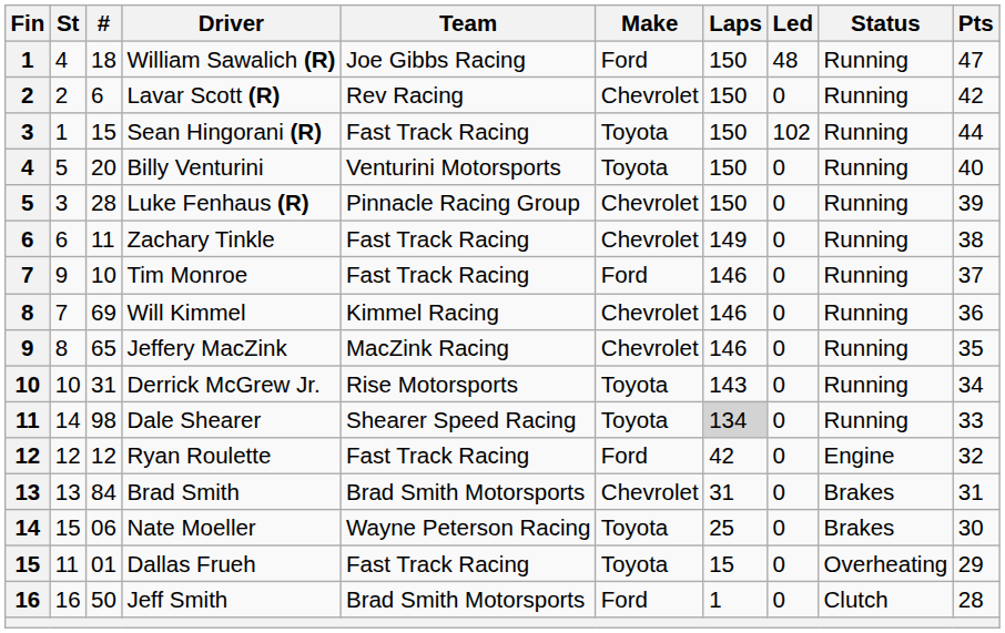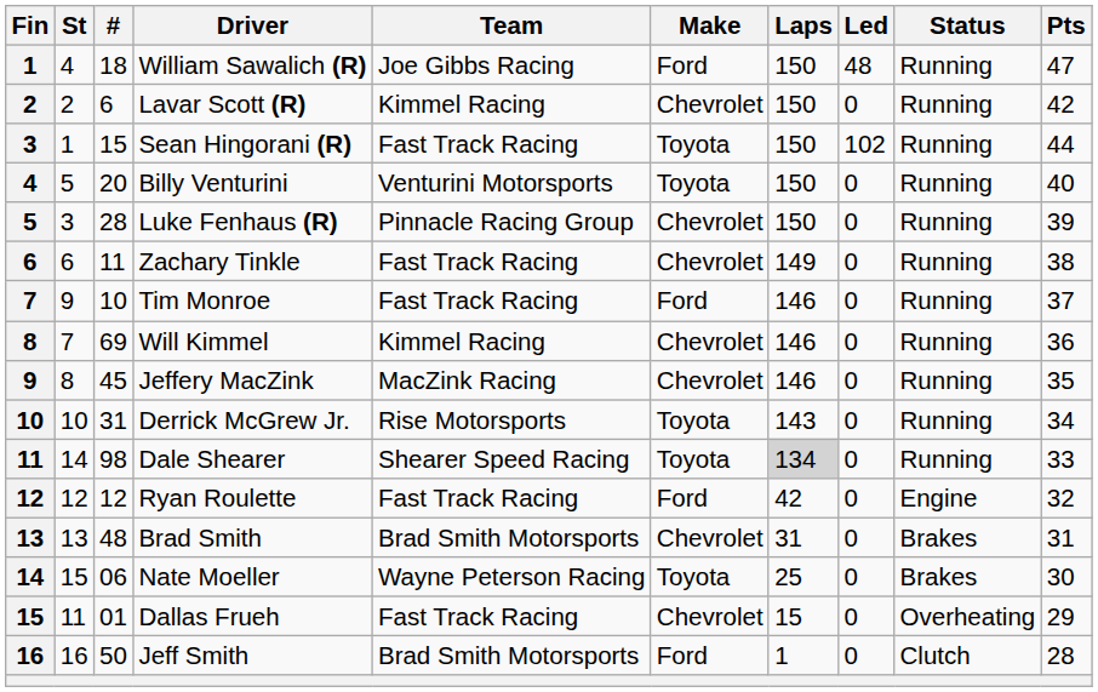Lavar Scott (R) | Team: Rev Racing -> Kimmel Racing
Jeffery MacZink | #: 65 -> 45
Brad Smith | #: 84 -> 48
Dallas Frueh | Make: Toyota -> Chevrolet
